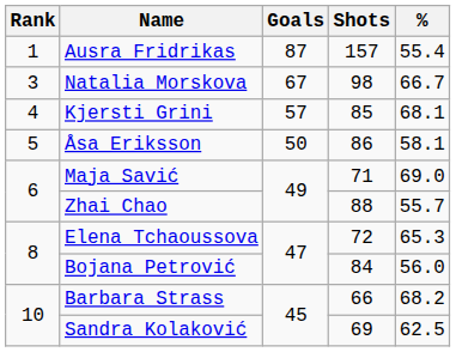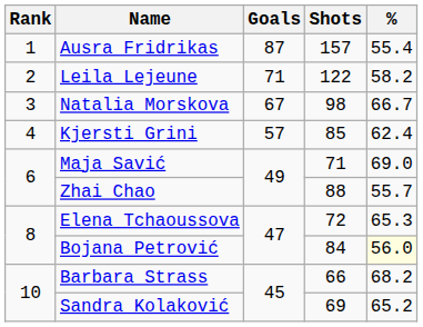+ row: 2 | Leila Lejeune | 71 | 122 | 58.2
Kjersti Grini | %: 68.1 -> 62.4
- row: 5 | Åsa Eriksson | 50 | 86 | 58.1
Bojana Petrović | %: no background -> lightyellow background
Sandra Kolaković | %: 62.5 -> 65.2
